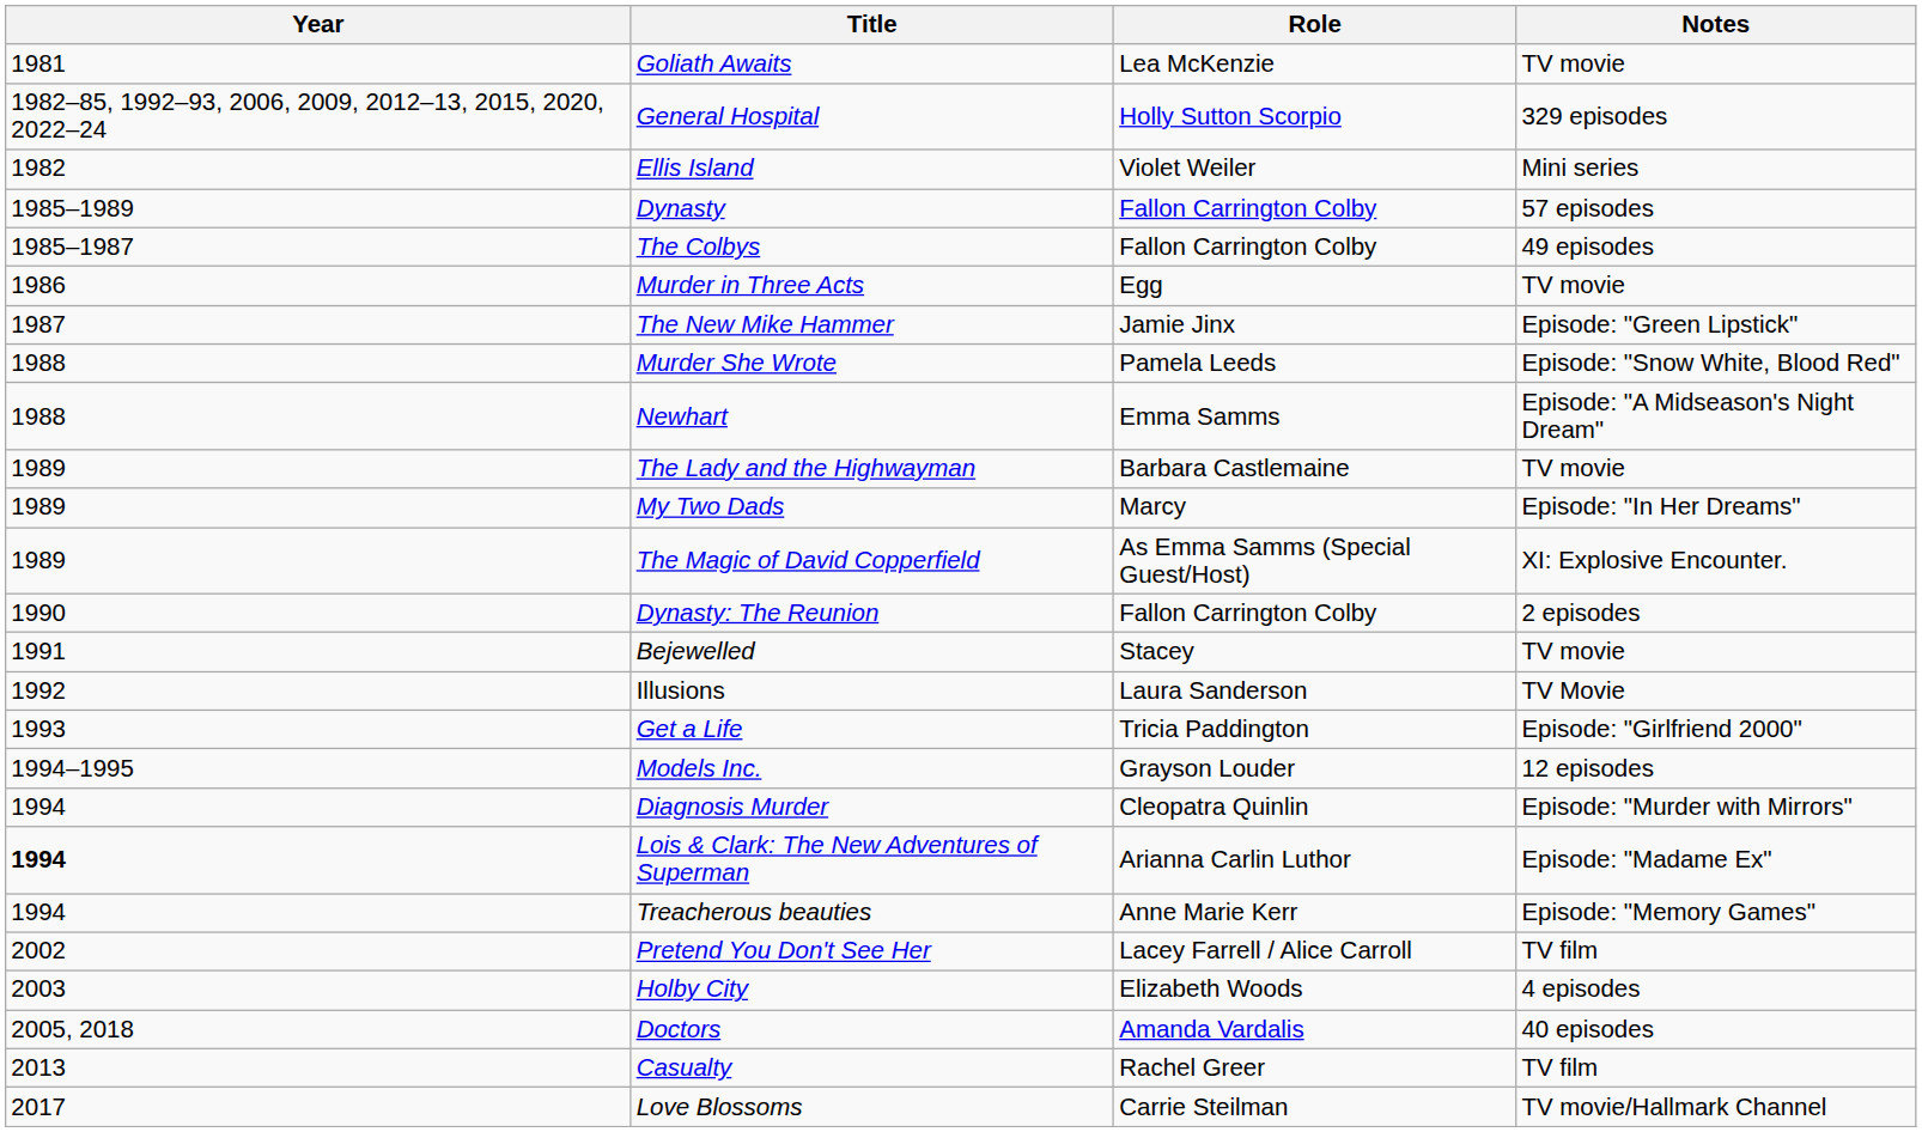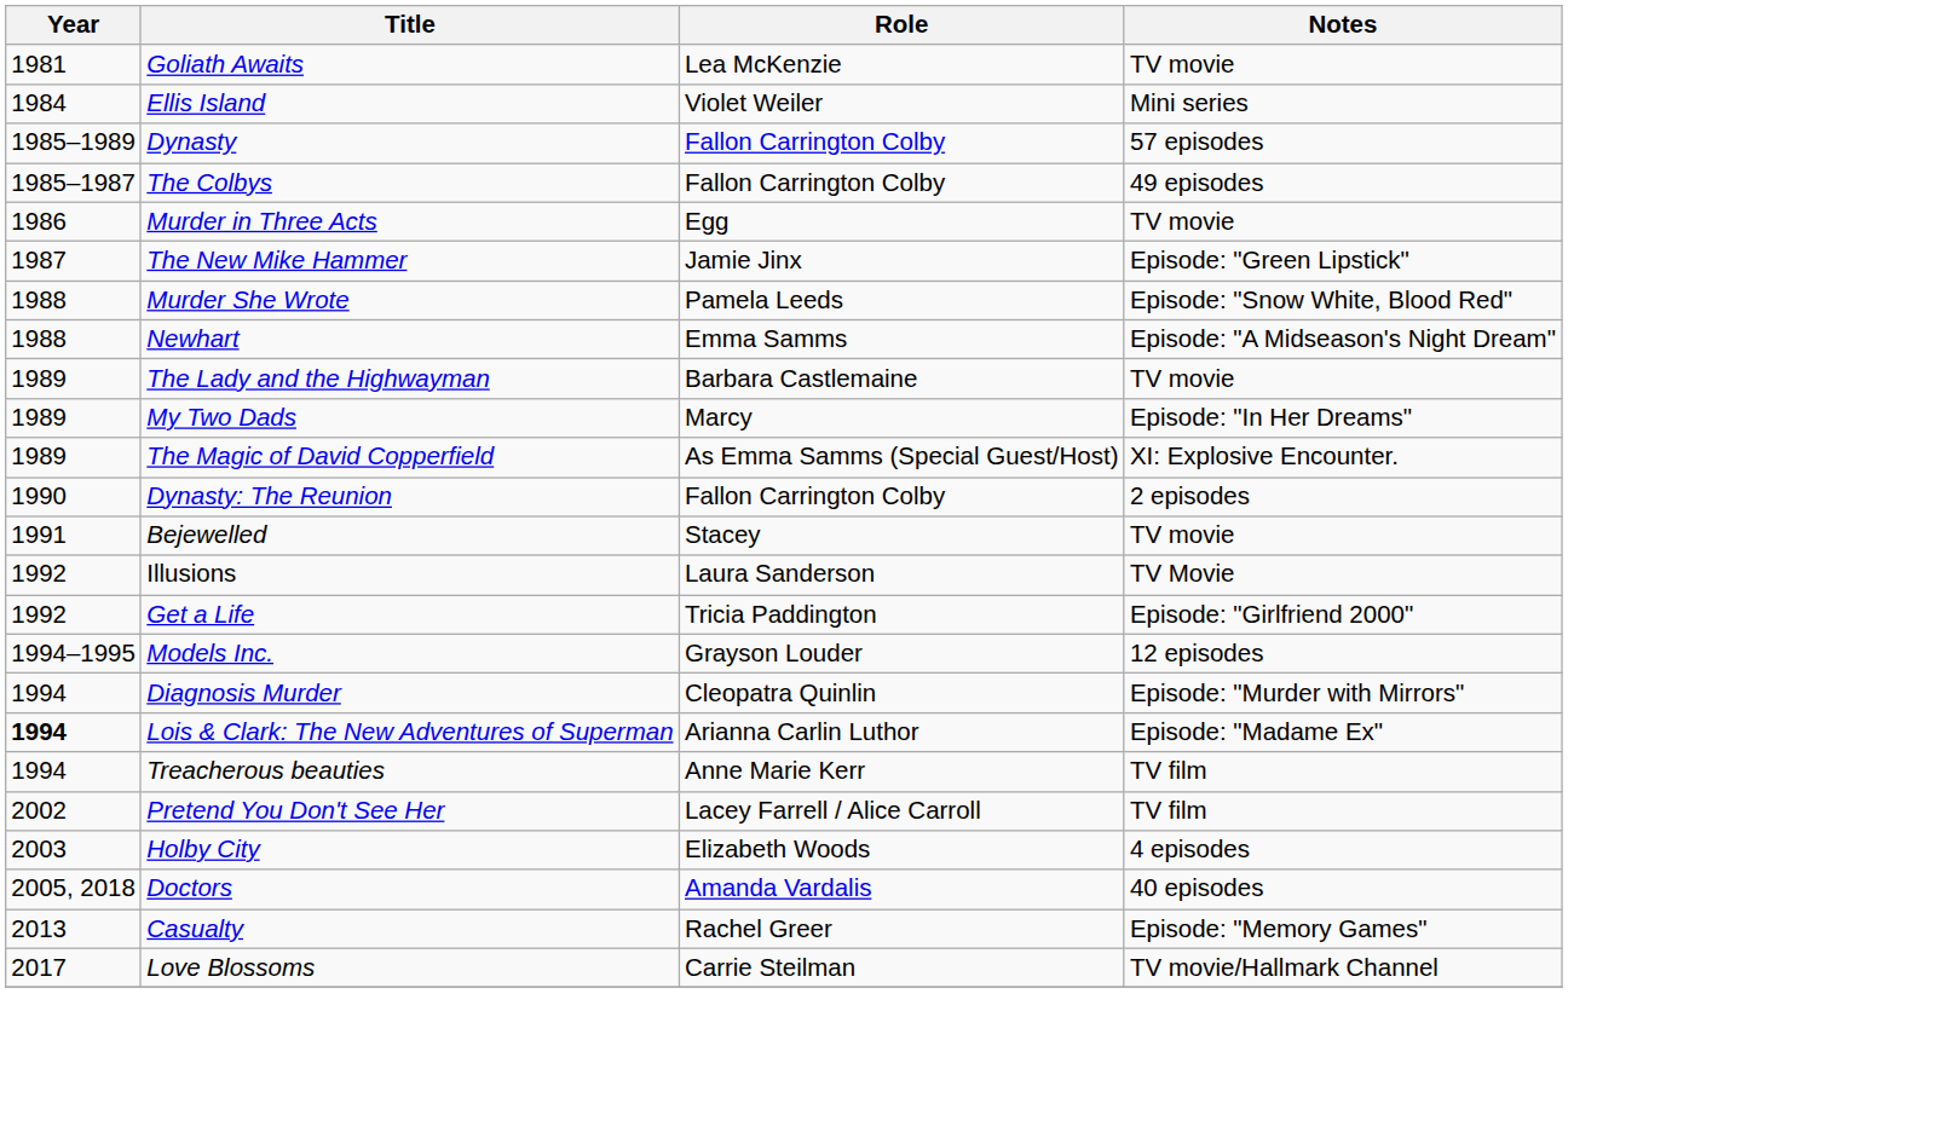- row: 1982–85, 1992–93, 2006, 2009, 2012–13, 2015, 2020, 2022–24 | General Hospital | Holly Sutton Scorpio | 329 episodes
Ellis Island | Year: 1982 -> 1984
Get a Life | Year: 1993 -> 1992
Treacherous beauties | Notes: Episode: "Memory Games" -> TV film
Casualty | Notes: TV film -> Episode: "Memory Games"
